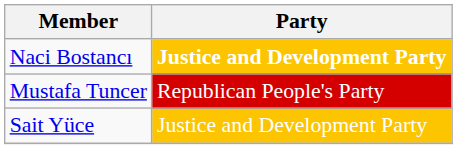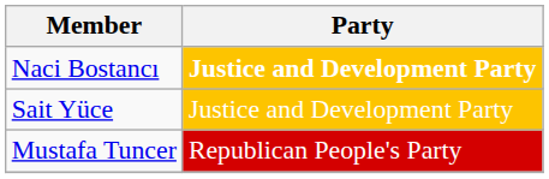rows swapped: Sait Yüce <-> Mustafa Tuncer
